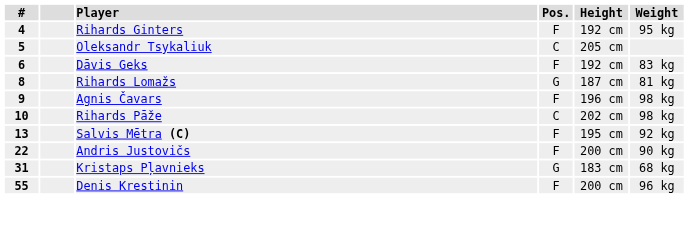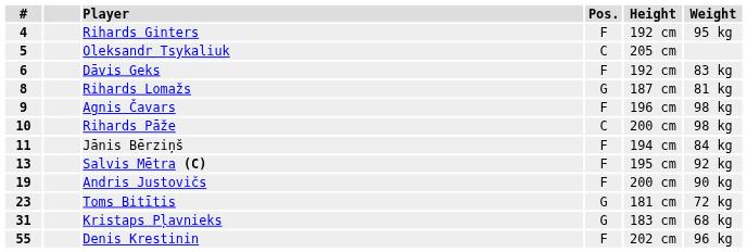Rihards Pāže | Height: 202 cm -> 200 cm
+ row: 11 | Jānis Bērziņš | F | 194 cm | 84 kg
Andris Justovičs | #: 22 -> 19
+ row: 23 | Toms Bitītis | G | 181 cm | 72 kg
Denis Krestinin | Height: 200 cm -> 202 cm
